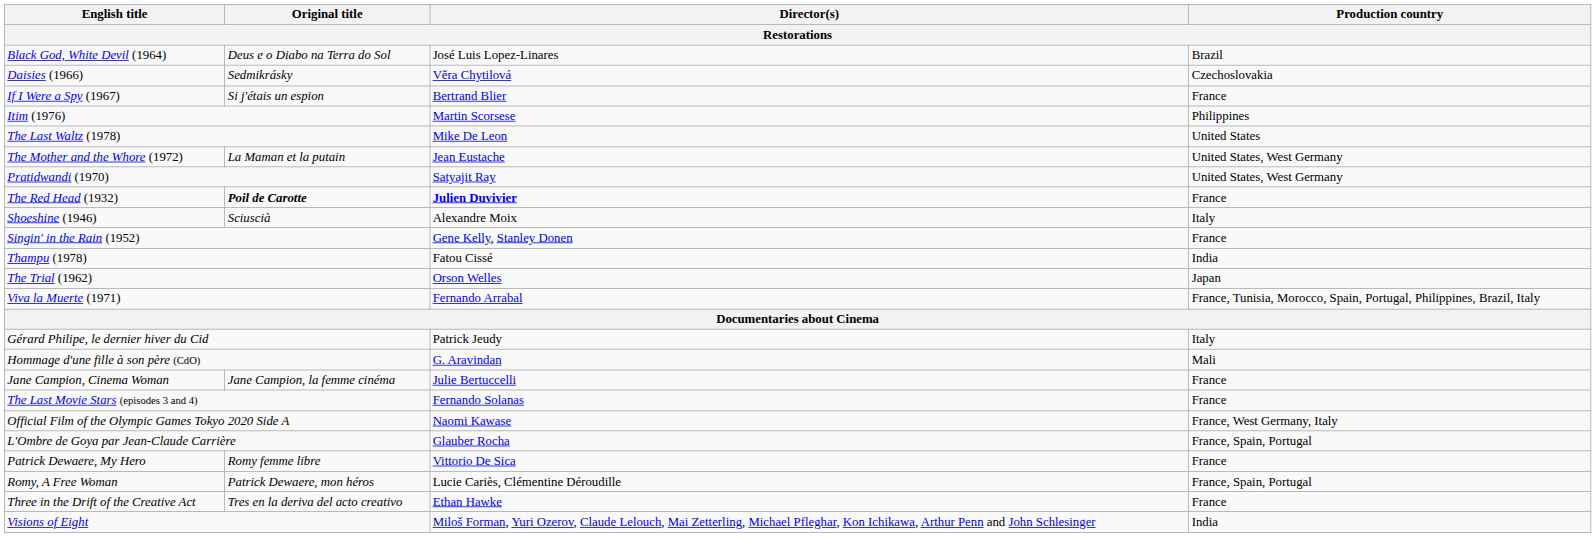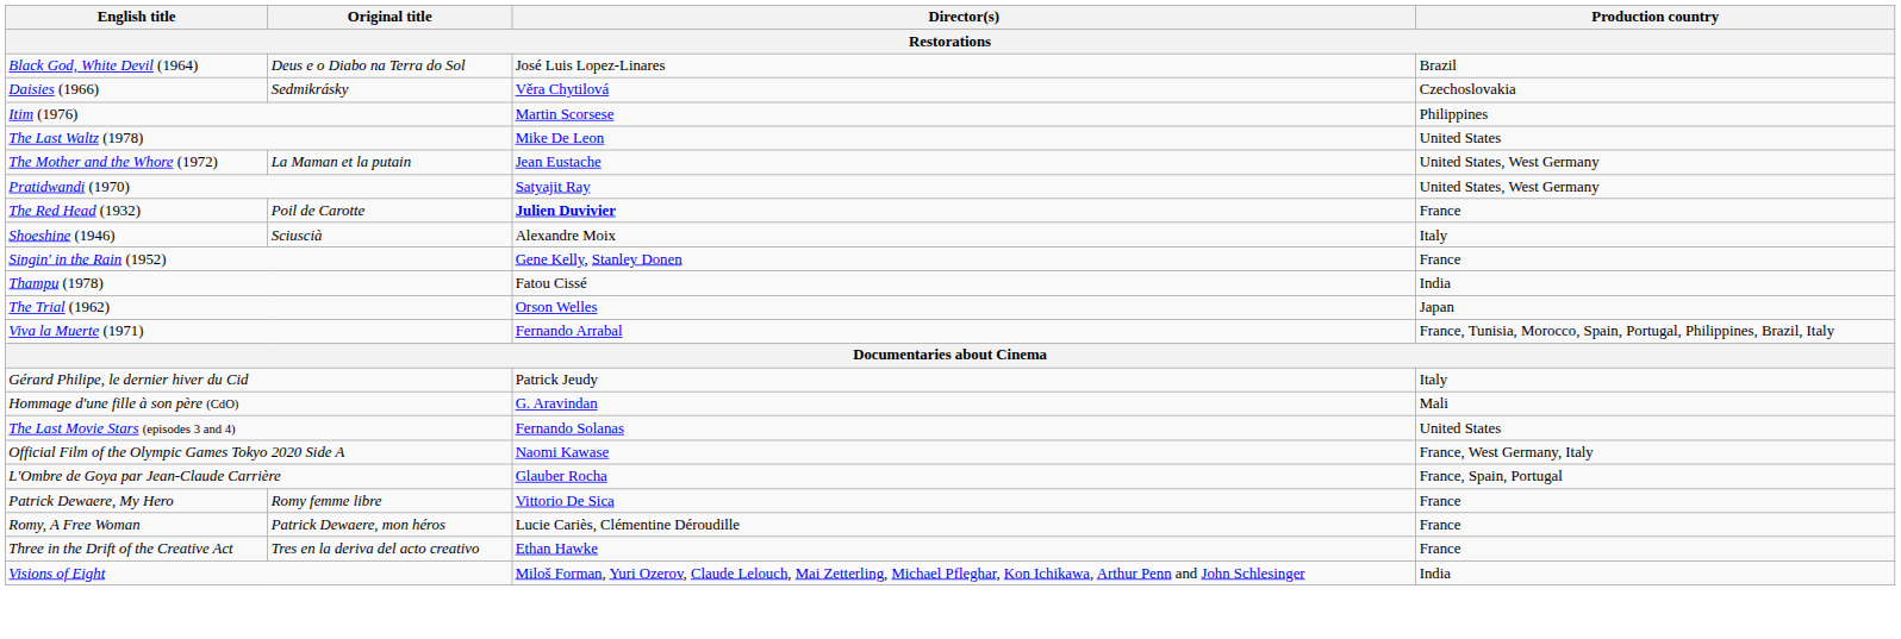- row: If I Were a Spy (1967) | Si j'étais un espion | Bertrand Blier | France
The Red Head (1932) | Original title: bold -> normal
- row: Jane Campion, Cinema Woman | Jane Campion, la femme cinéma | Julie Bertuccelli | France
The Last Movie Stars (episodes 3 and 4) | Production country: France -> United States
Romy, A Free Woman | Production country: France, Spain, Portugal -> France
